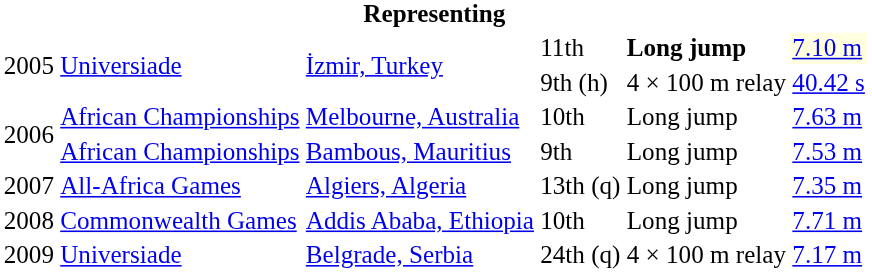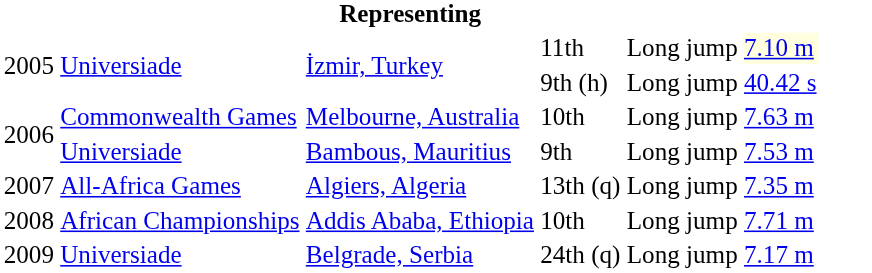İzmir, Turkey / 11th | column 5: bold -> normal
İzmir, Turkey / 9th (h) | column 5: 4 × 100 m relay -> Long jump
Melbourne, Australia | column 2: African Championships -> Commonwealth Games
Bambous, Mauritius | column 2: African Championships -> Universiade
Addis Ababa, Ethiopia | column 2: Commonwealth Games -> African Championships
Belgrade, Serbia | column 5: 4 × 100 m relay -> Long jump
